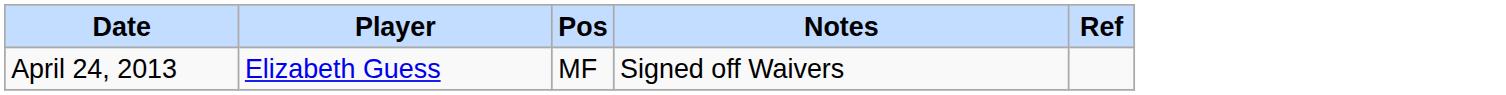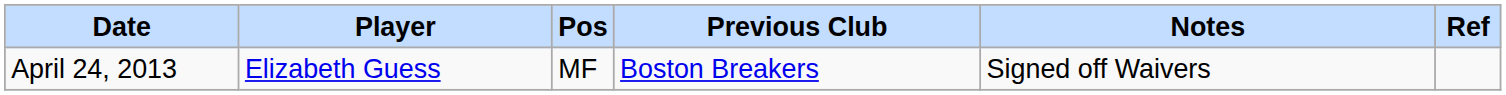+ column: Previous Club | Boston Breakers
